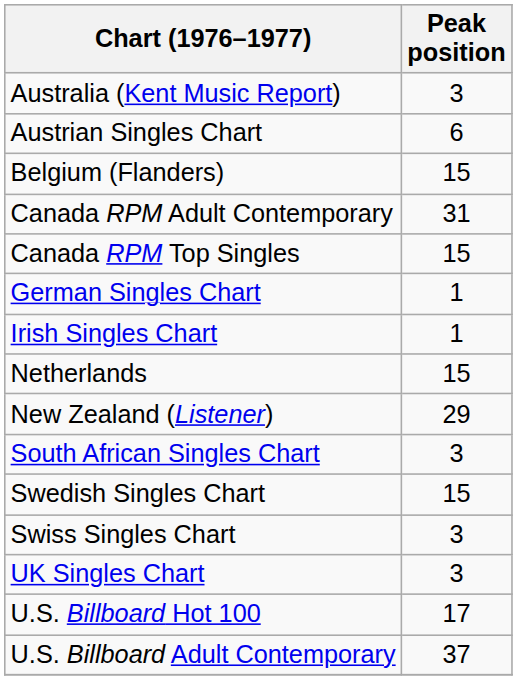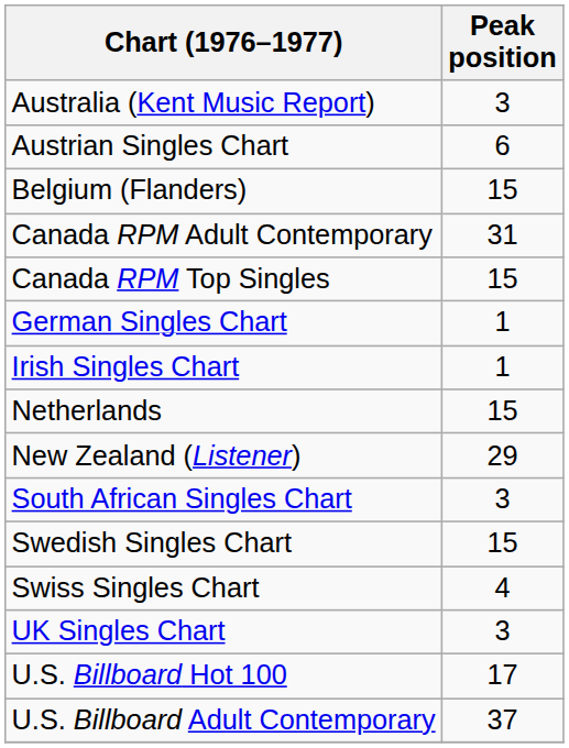Swiss Singles Chart | Peak position: 3 -> 4
